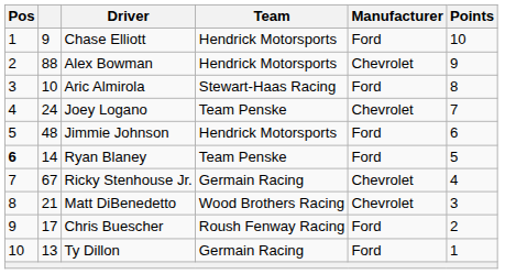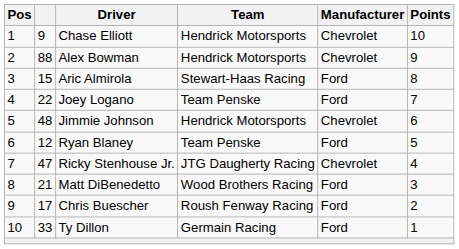Chase Elliott | Manufacturer: Ford -> Chevrolet
Aric Almirola | column 2: 10 -> 15
Joey Logano | column 2: 24 -> 22
Joey Logano | Manufacturer: Chevrolet -> Ford
Jimmie Johnson | Manufacturer: Ford -> Chevrolet
Ryan Blaney | Pos: bold -> normal
Ryan Blaney | column 2: 14 -> 12
Ricky Stenhouse Jr. | column 2: 67 -> 47
Ricky Stenhouse Jr. | Team: Germain Racing -> JTG Daugherty Racing
Matt DiBenedetto | Manufacturer: Chevrolet -> Ford
Ty Dillon | column 2: 13 -> 33
